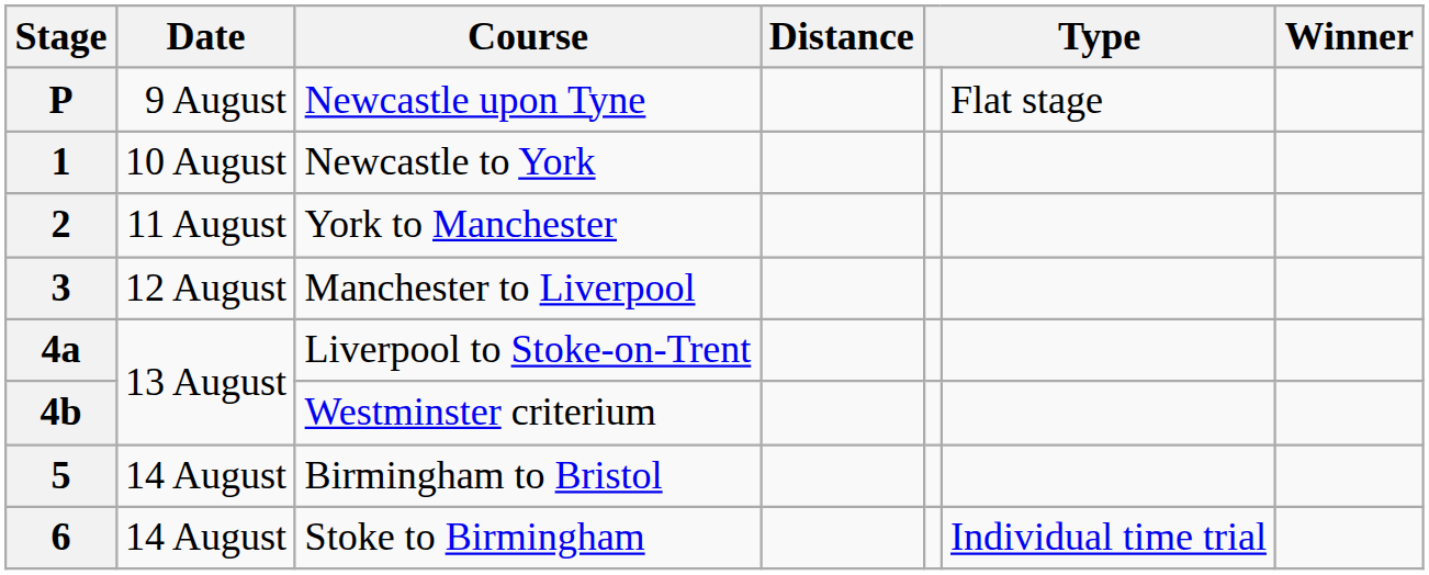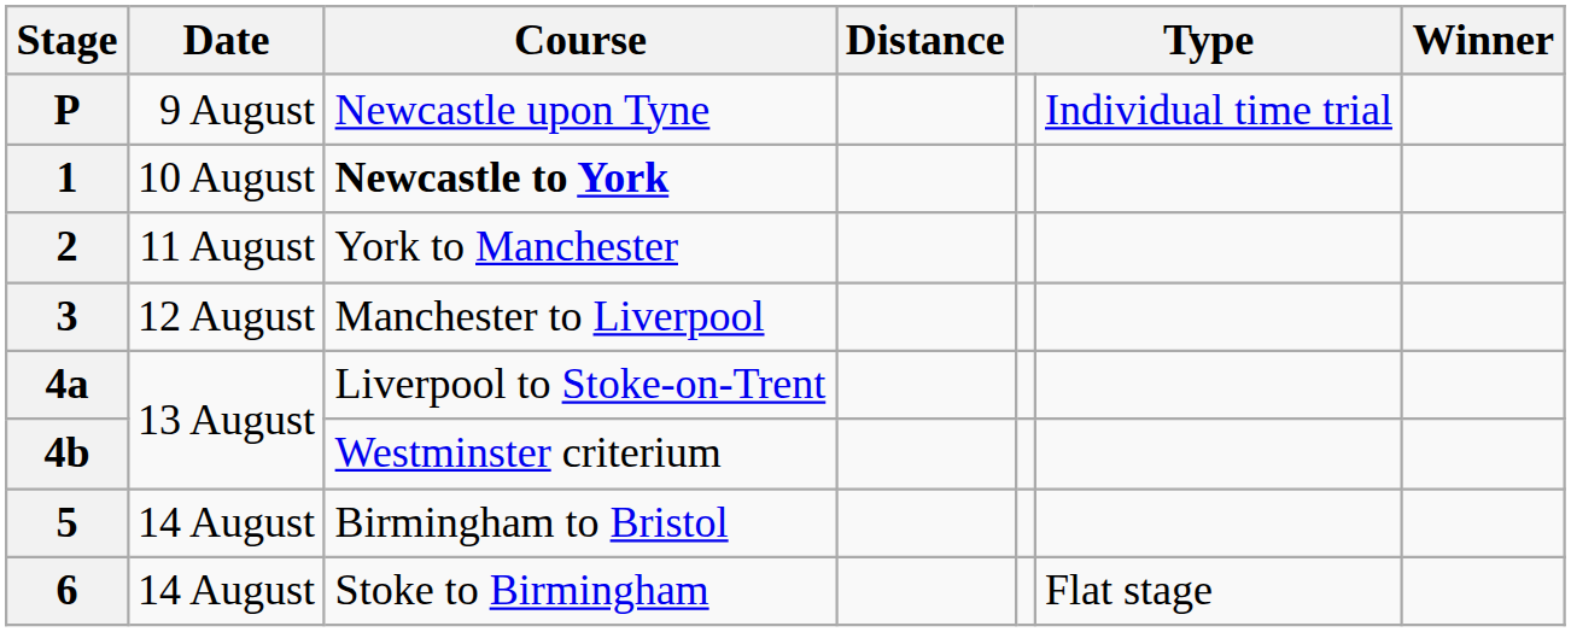P | column 6: Flat stage -> Individual time trial
1 | Course: normal -> bold
6 | column 6: Individual time trial -> Flat stage
